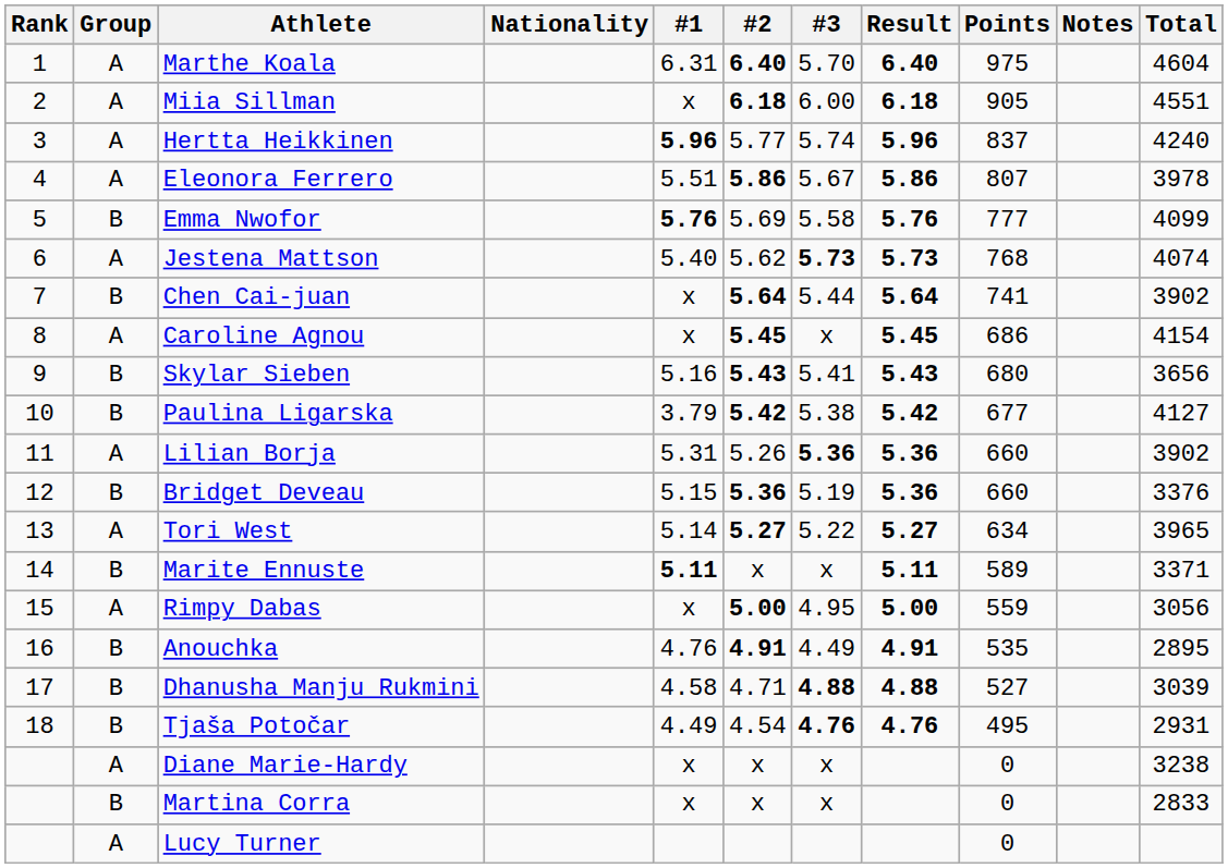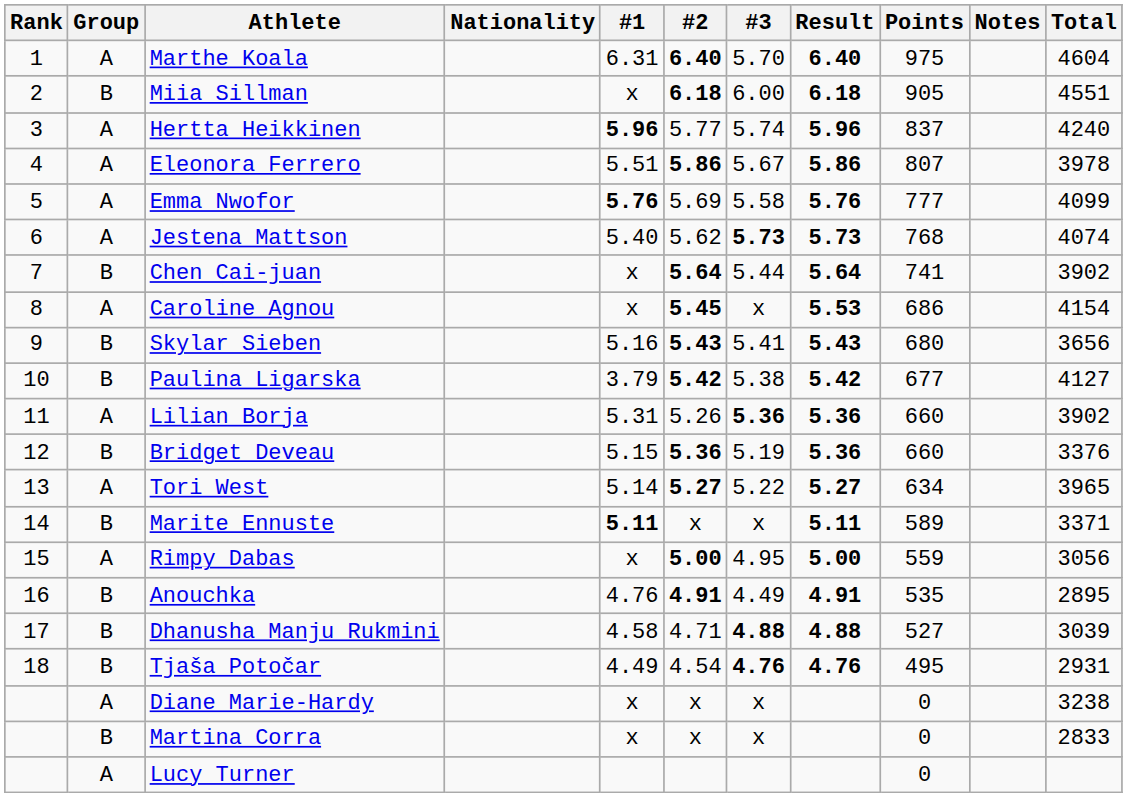Miia Sillman | Group: A -> B
Emma Nwofor | Group: B -> A
Caroline Agnou | Result: 5.45 -> 5.53
